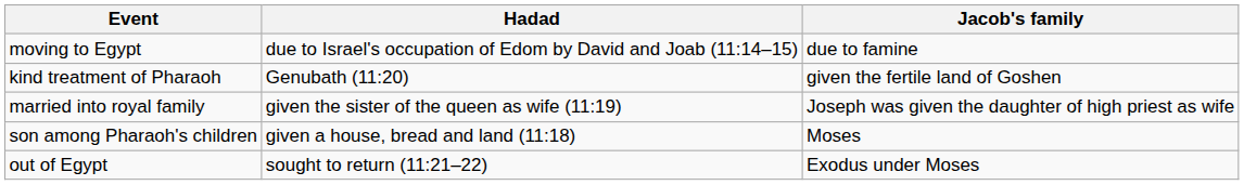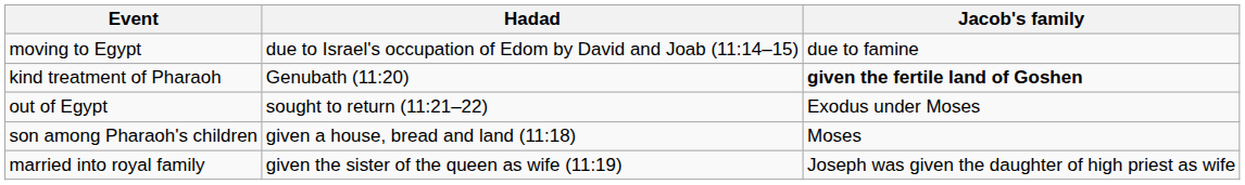kind treatment of Pharaoh | Jacob's family: normal -> bold
rows swapped: married into royal family <-> out of Egypt
